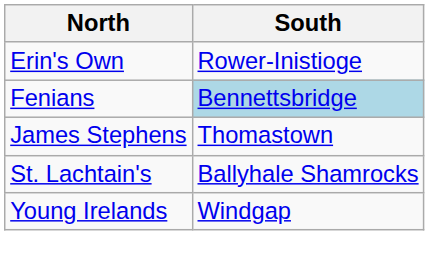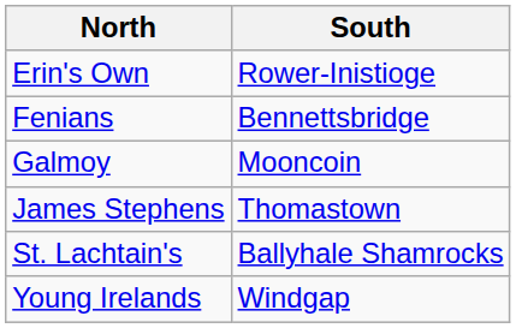Fenians | South: lightblue background -> no background
+ row: Galmoy | Mooncoin
